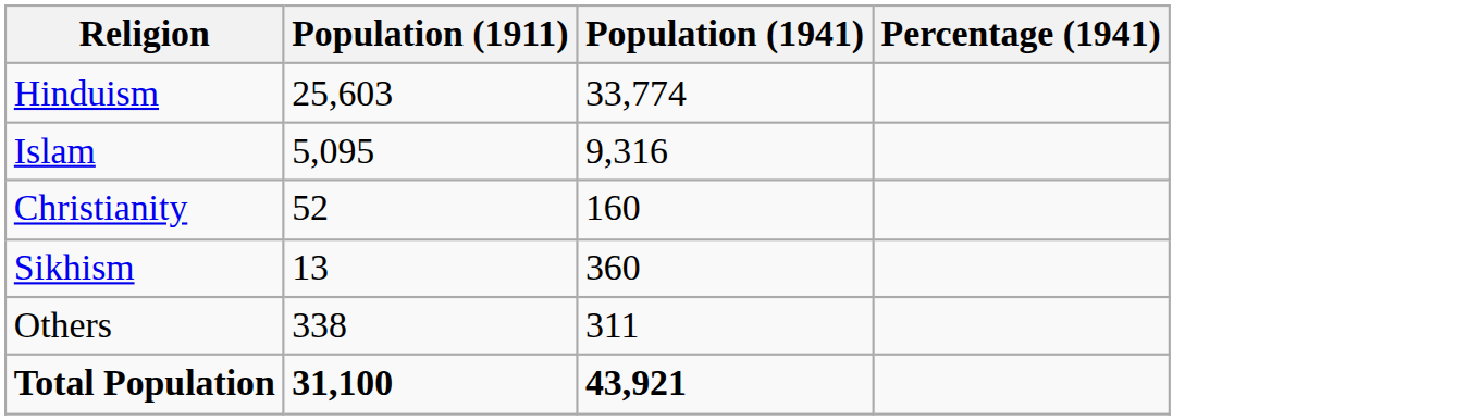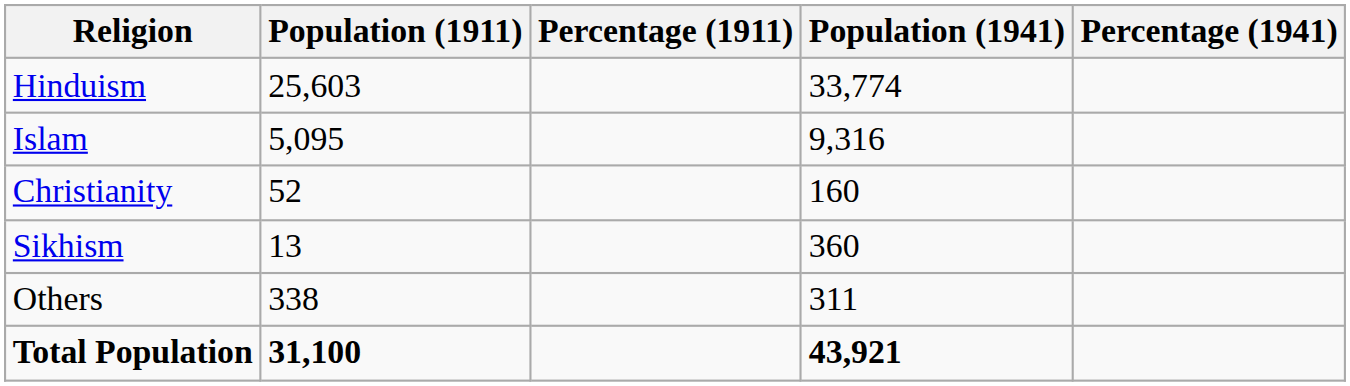+ column: Percentage (1911)
